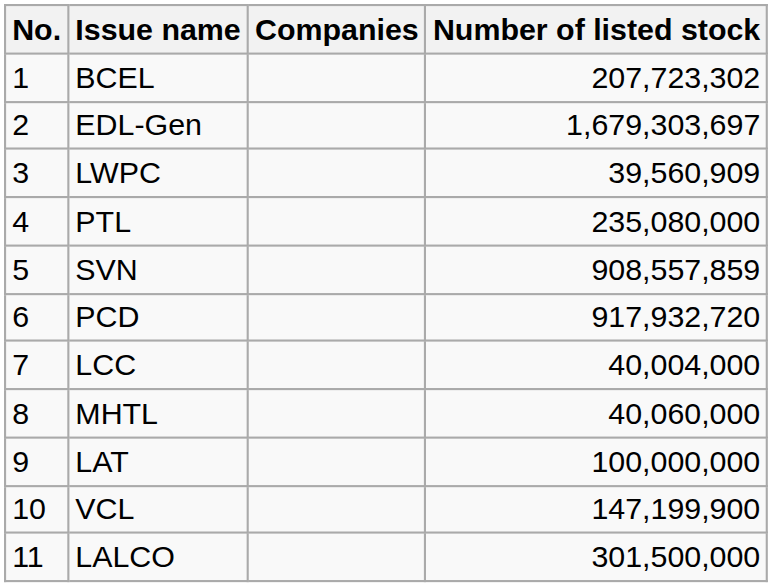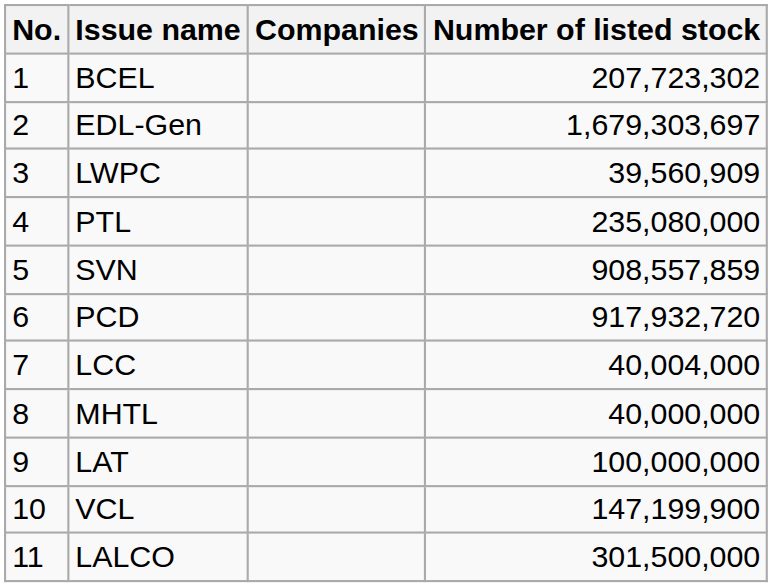MHTL | Number of listed stock: 40,060,000 -> 40,000,000
